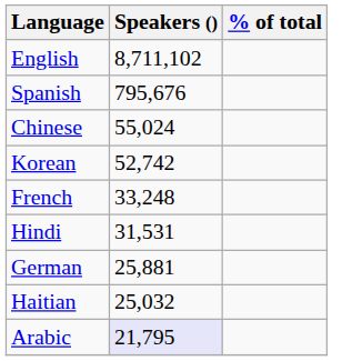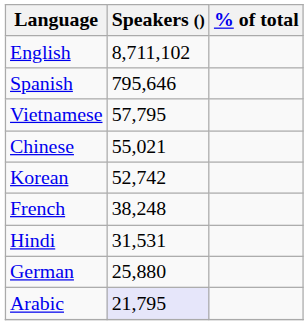Spanish | Speakers (): 795,676 -> 795,646
+ row: Vietnamese | 57,795
Chinese | Speakers (): 55,024 -> 55,021
French | Speakers (): 33,248 -> 38,248
German | Speakers (): 25,881 -> 25,880
- row: Haitian | 25,032
